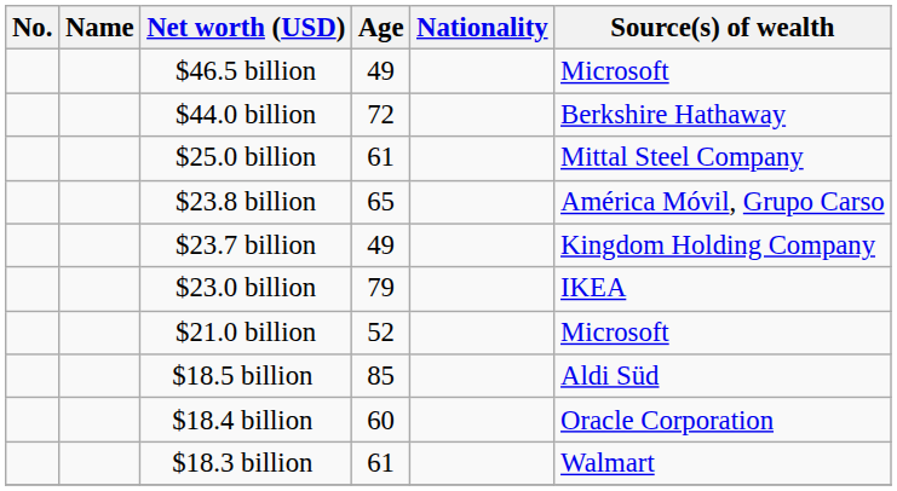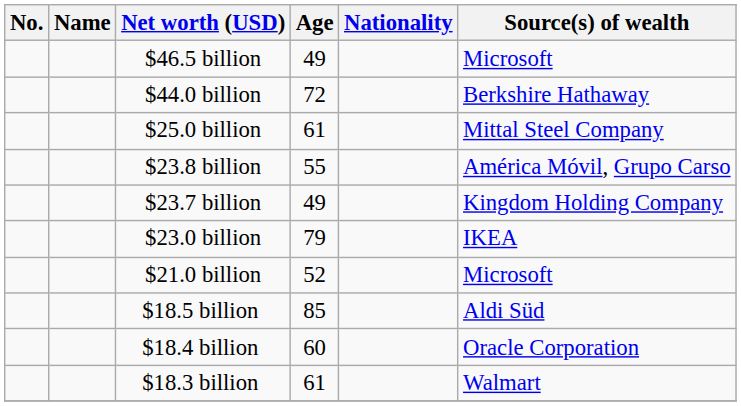$23.8 billion | Age: 65 -> 55
